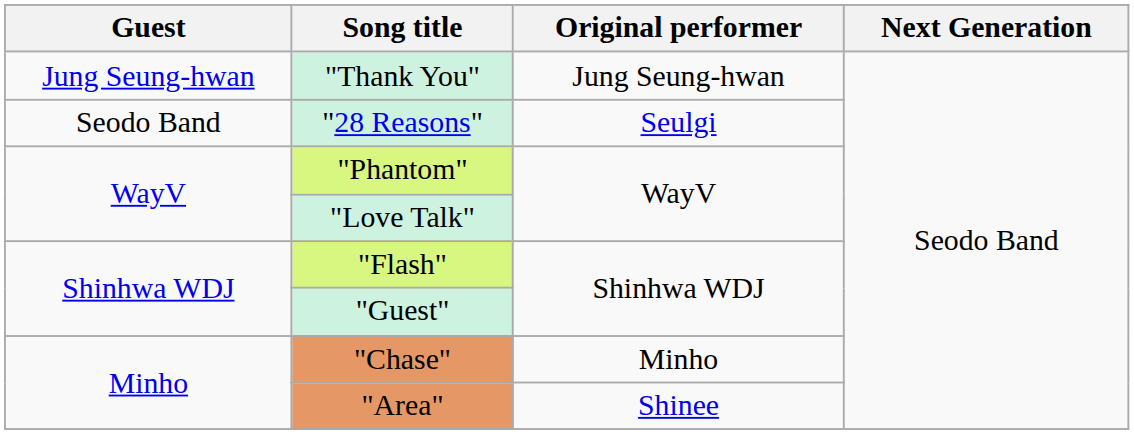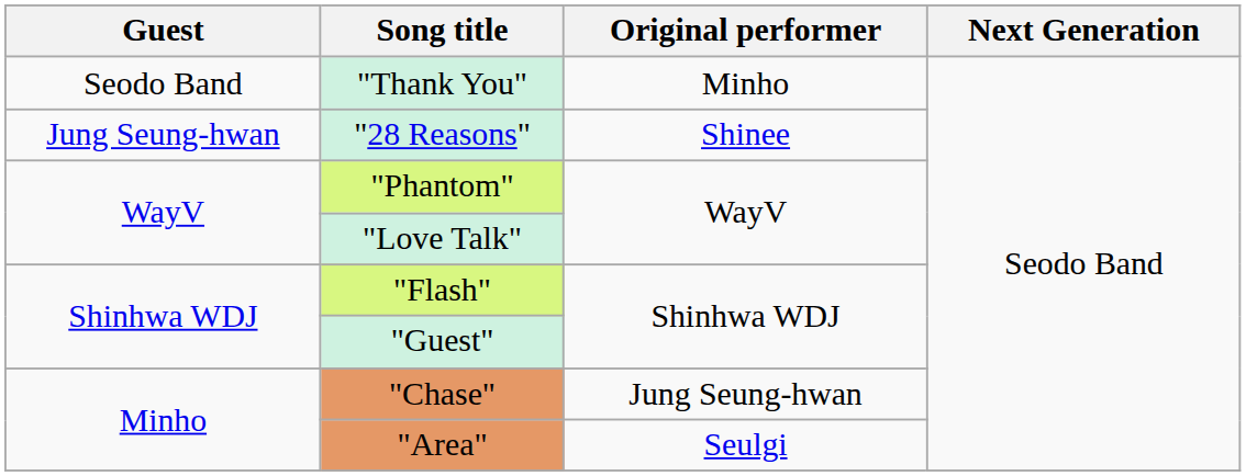"Thank You" | Guest: Jung Seung-hwan -> Seodo Band
"Thank You" | Original performer: Jung Seung-hwan -> Minho
"28 Reasons" | Guest: Seodo Band -> Jung Seung-hwan
"28 Reasons" | Original performer: Seulgi -> Shinee
"Chase" | Original performer: Minho -> Jung Seung-hwan
"Area" | Original performer: Shinee -> Seulgi
